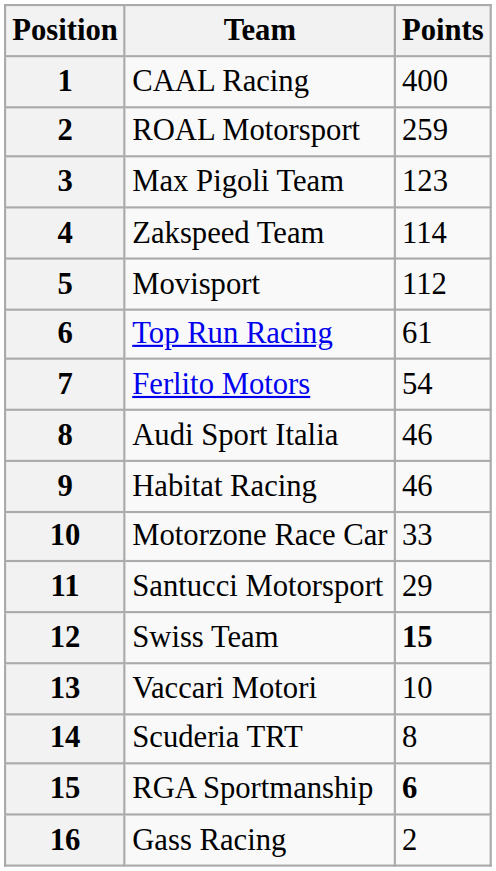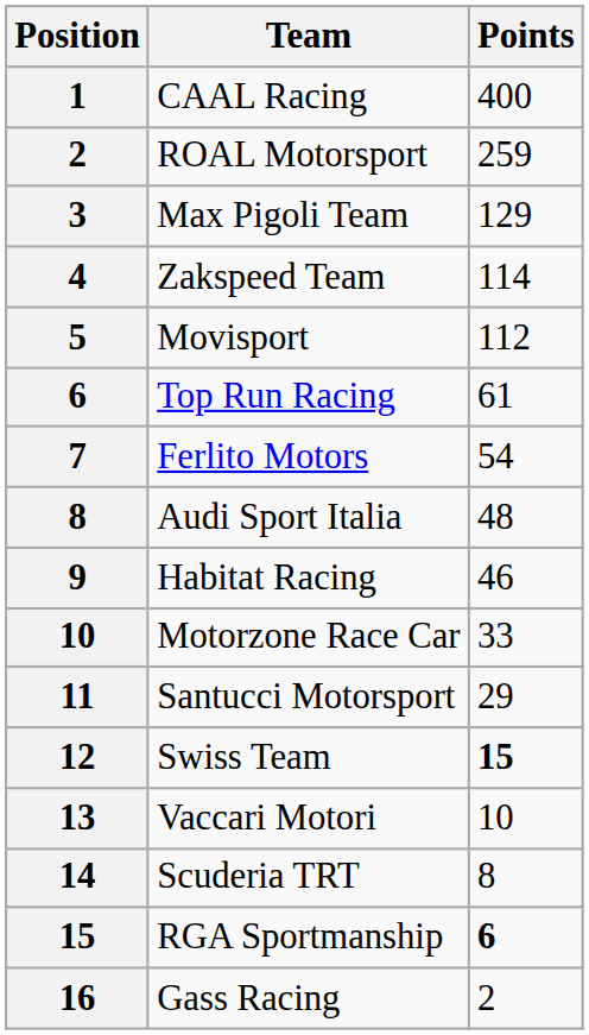Max Pigoli Team | Points: 123 -> 129
Audi Sport Italia | Points: 46 -> 48
